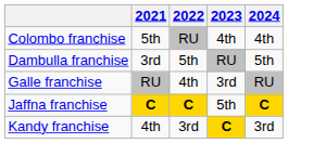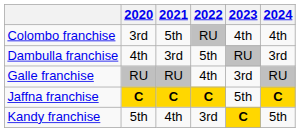+ column: 2020 | 3rd | 4th | RU | C | 5th
Dambulla franchise | 2024: 5th -> 3rd
Kandy franchise | 2024: 3rd -> 5th
